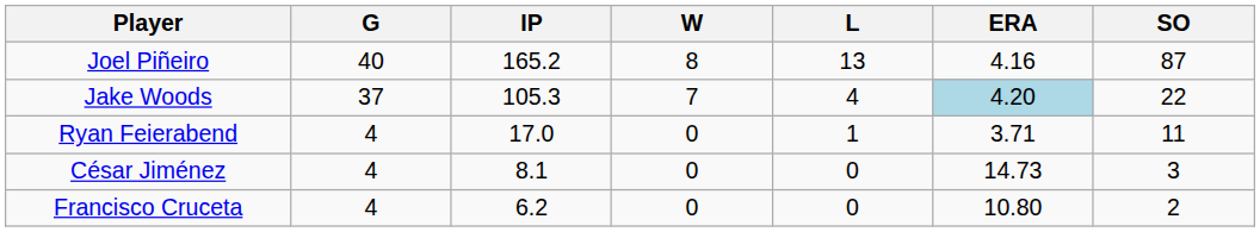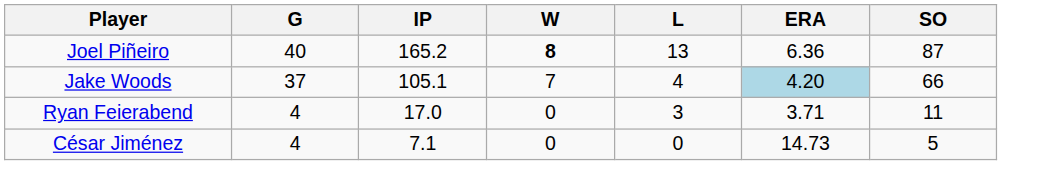Joel Piñeiro | W: normal -> bold
Joel Piñeiro | ERA: 4.16 -> 6.36
Jake Woods | IP: 105.3 -> 105.1
Jake Woods | SO: 22 -> 66
Ryan Feierabend | L: 1 -> 3
César Jiménez | IP: 8.1 -> 7.1
César Jiménez | SO: 3 -> 5
- row: Francisco Cruceta | 4 | 6.2 | 0 | 0 | 10.80 | 2
